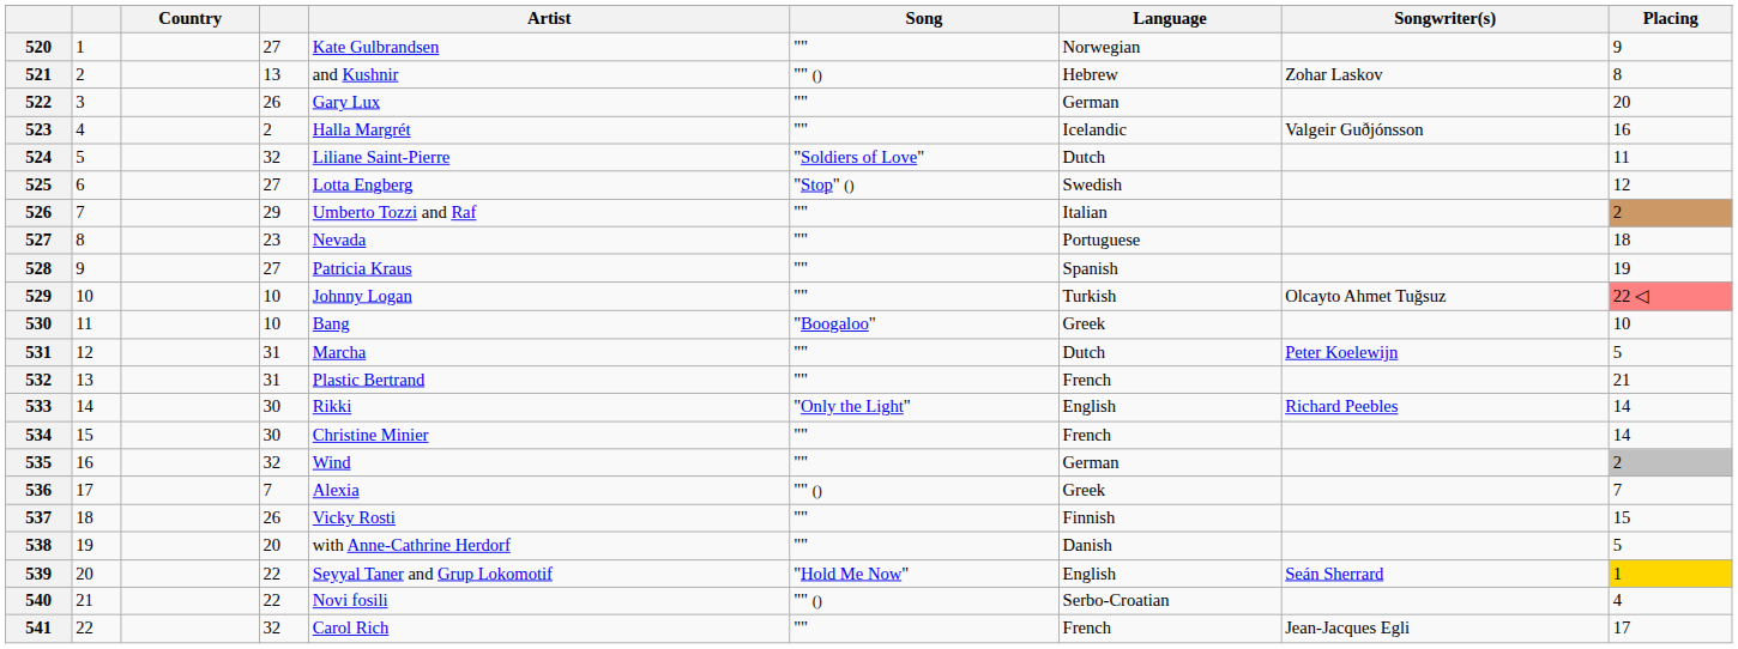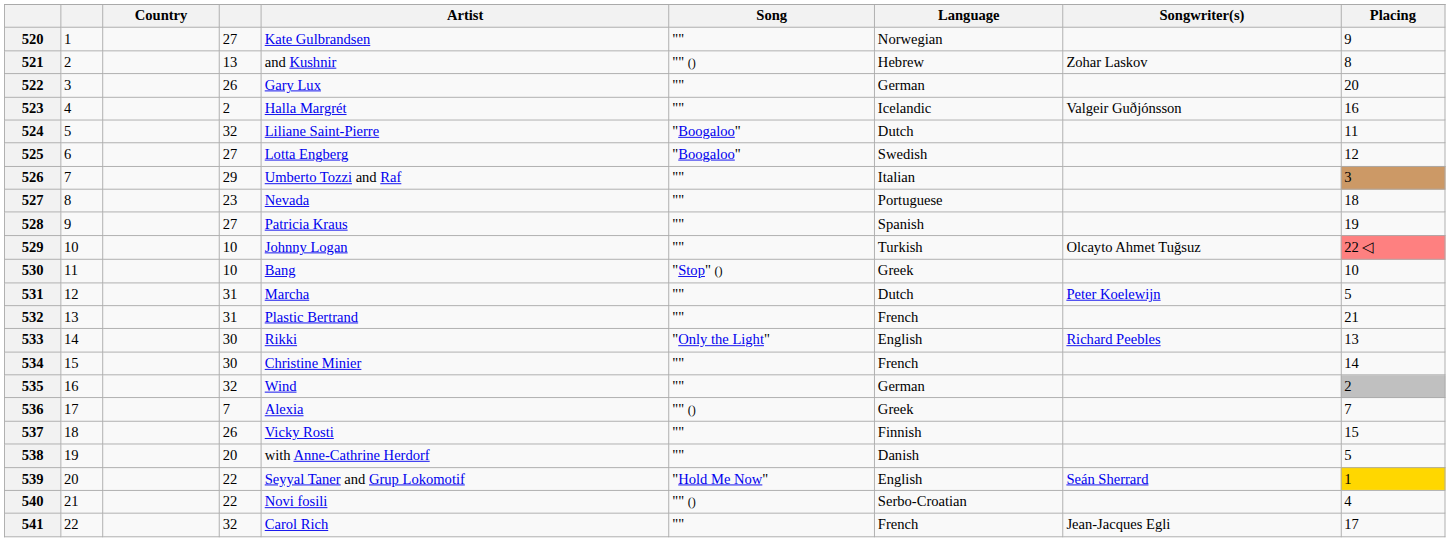524 | Song: "Soldiers of Love" -> "Boogaloo"
525 | Song: "Stop" () -> "Boogaloo"
526 | Placing: 2 -> 3
530 | Song: "Boogaloo" -> "Stop" ()
533 | Placing: 14 -> 13
